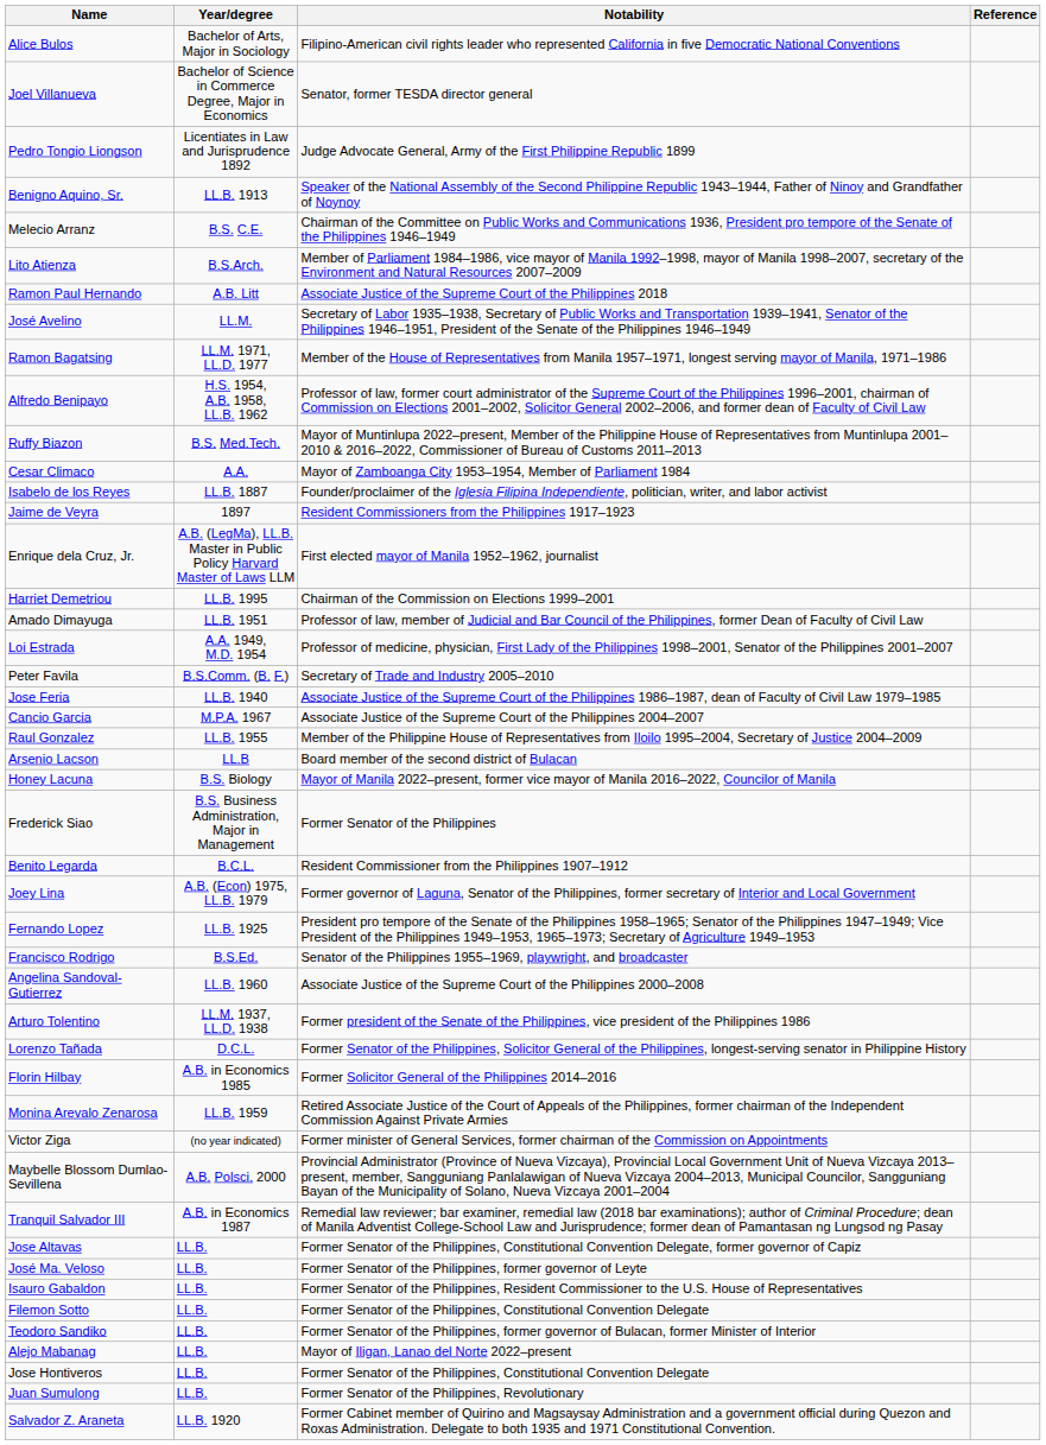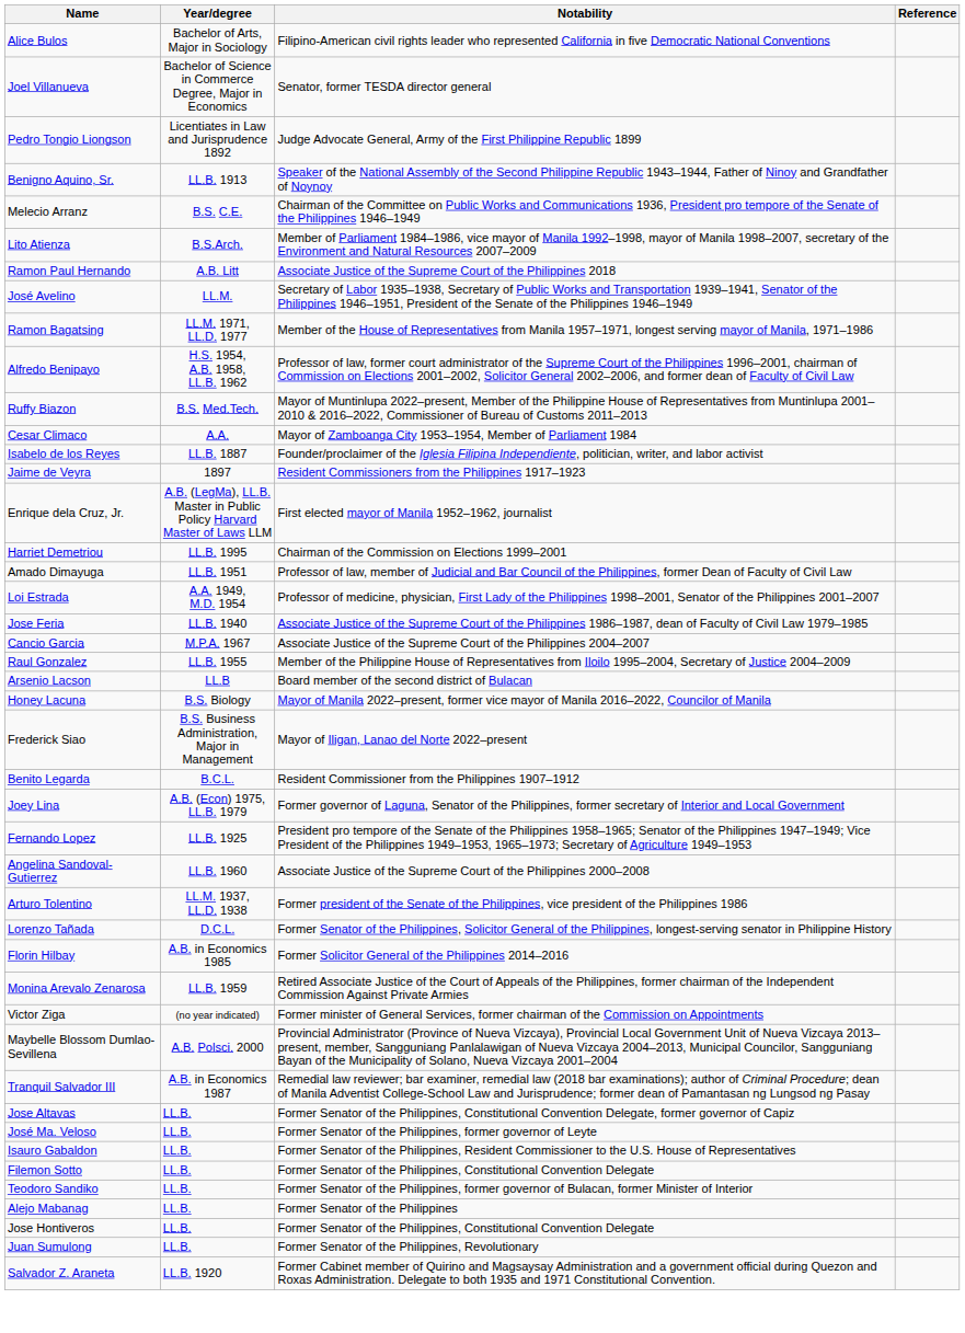- row: Peter Favila | B.S.Comm. (B. F.) | Secretary of Trade and Industry 2005–2010
Frederick Siao | Notability: Former Senator of the Philippines -> Mayor of Iligan, Lanao del Norte 2022–present
- row: Francisco Rodrigo | B.S.Ed. | Senator of the Philippines 1955–1969, playwright, and broadcaster
Alejo Mabanag | Notability: Mayor of Iligan, Lanao del Norte 2022–present -> Former Senator of the Philippines
